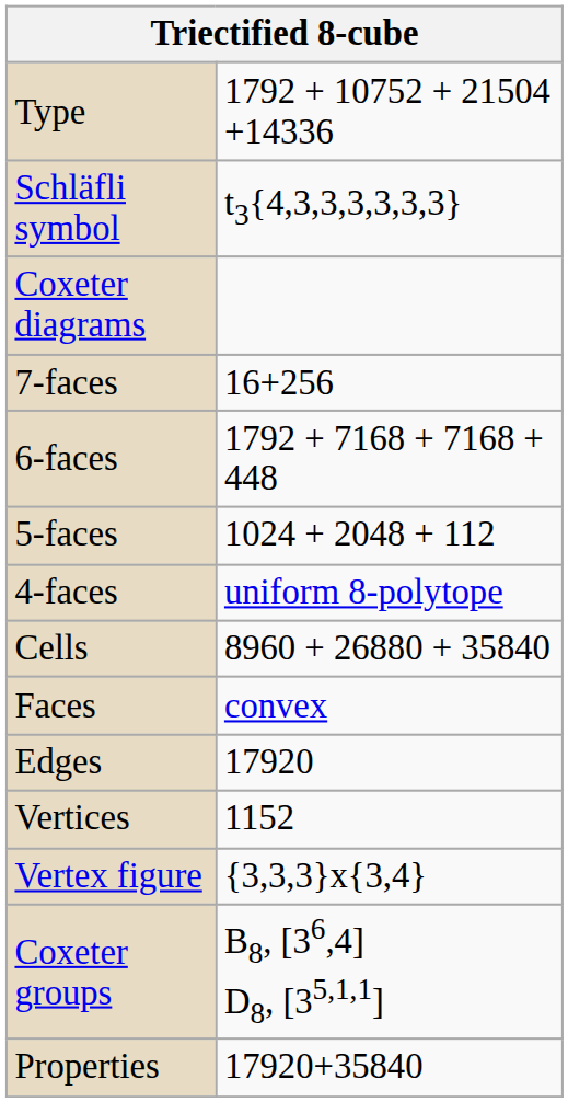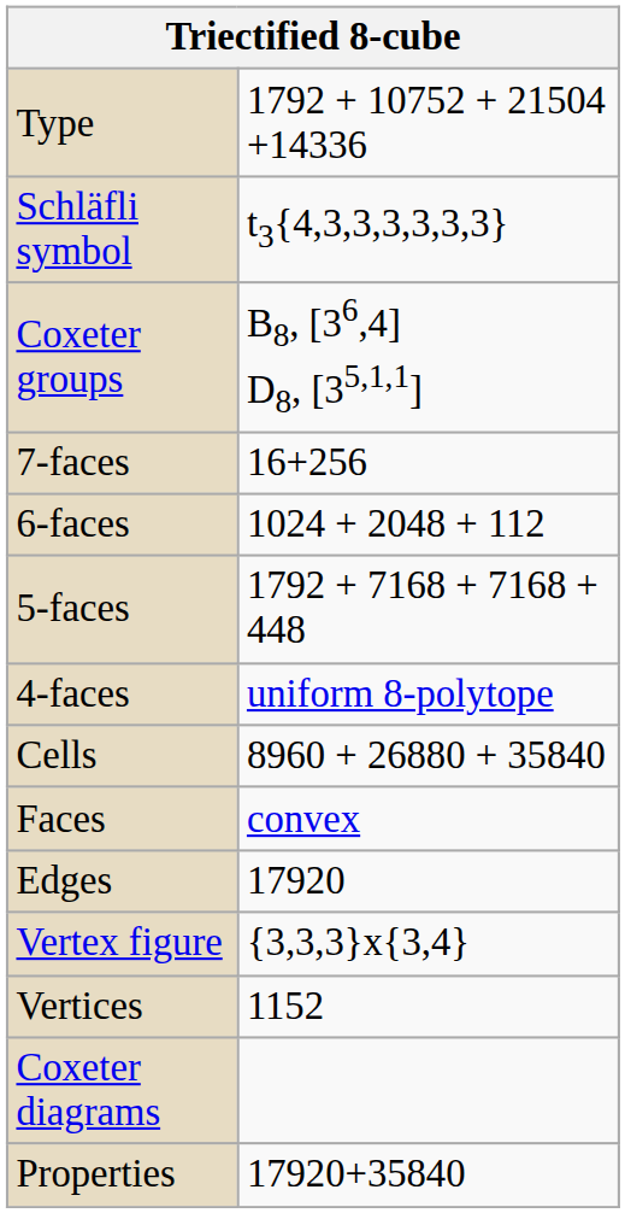rows swapped: Coxeter diagrams <-> Coxeter groups
6-faces | column 2: 1792 + 7168 + 7168 + 448 -> 1024 + 2048 + 112
5-faces | column 2: 1024 + 2048 + 112 -> 1792 + 7168 + 7168 + 448
rows swapped: Vertices <-> Vertex figure
